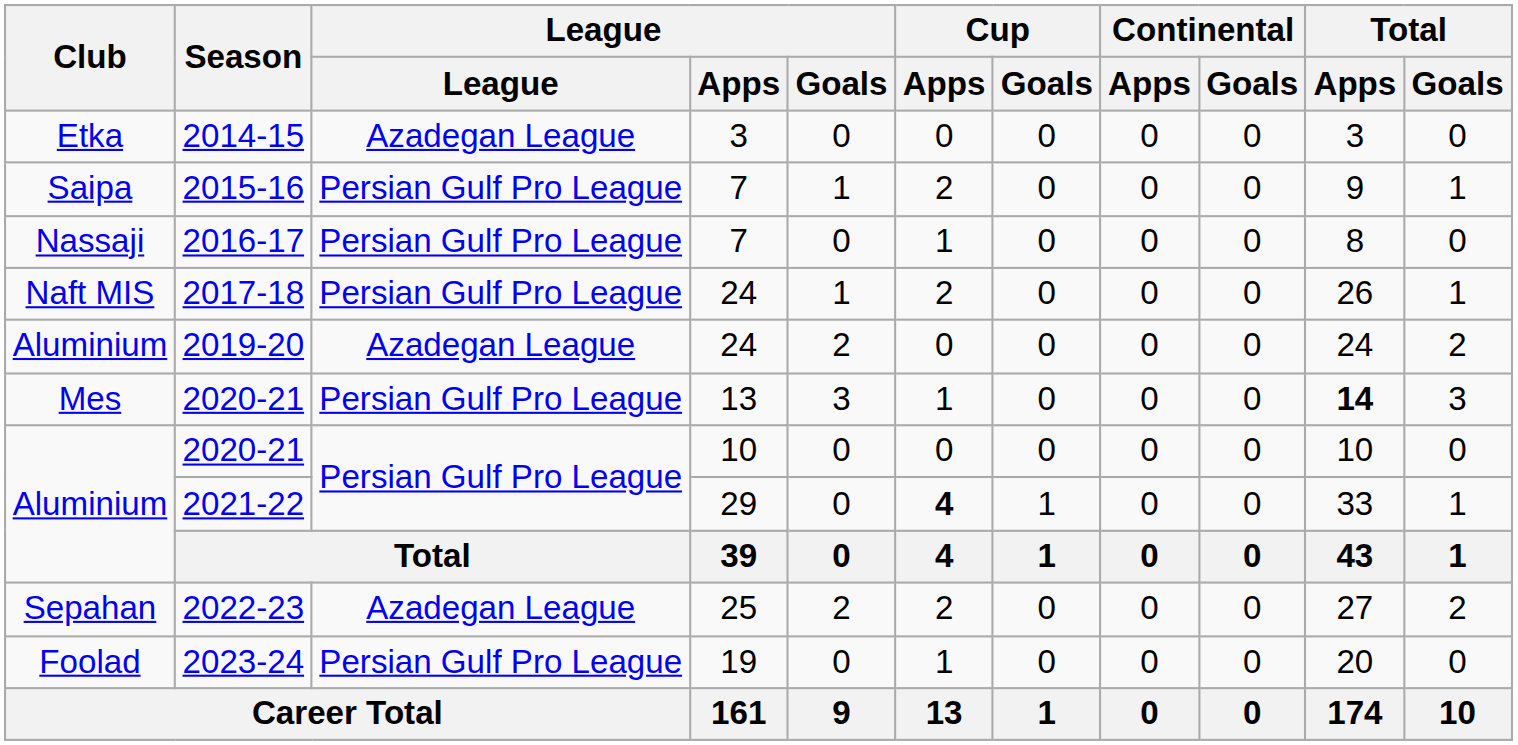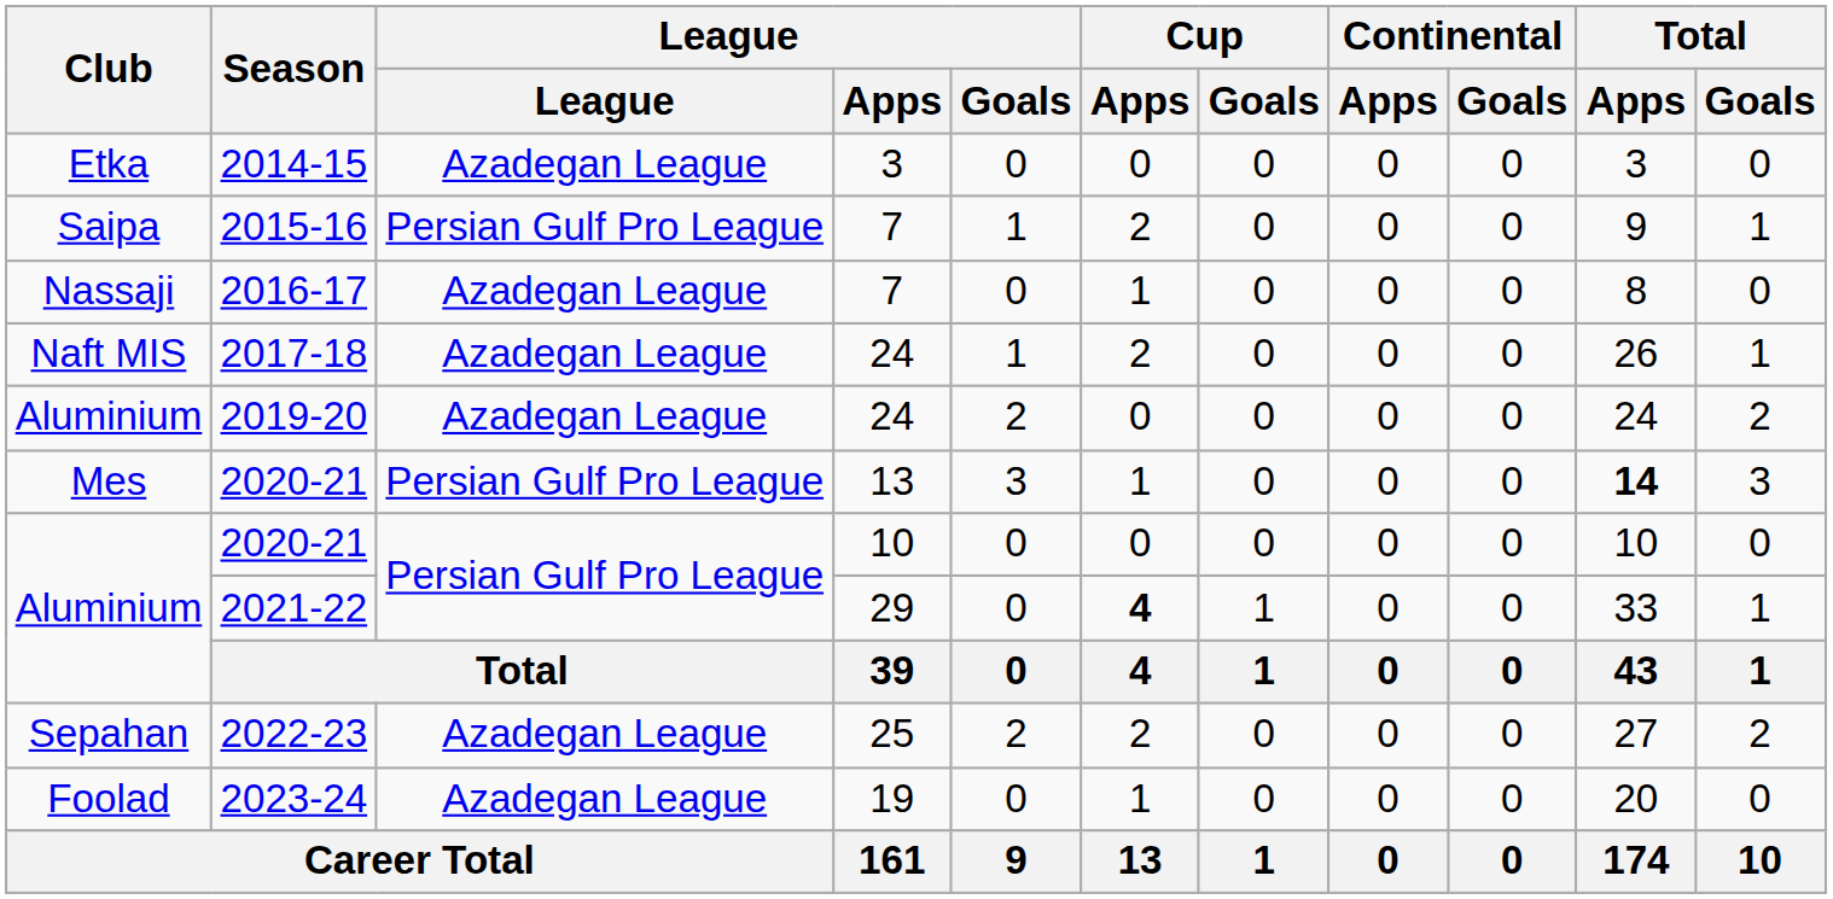2016-17 | League: Persian Gulf Pro League -> Azadegan League
2017-18 | League: Persian Gulf Pro League -> Azadegan League
2023-24 | League: Persian Gulf Pro League -> Azadegan League
